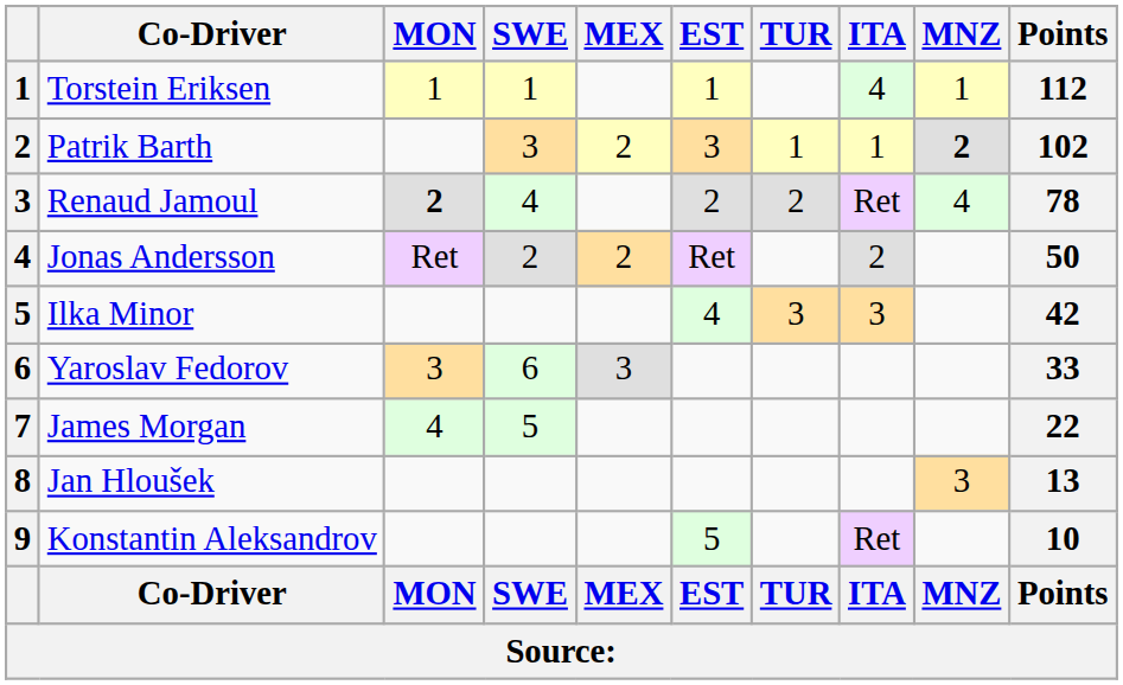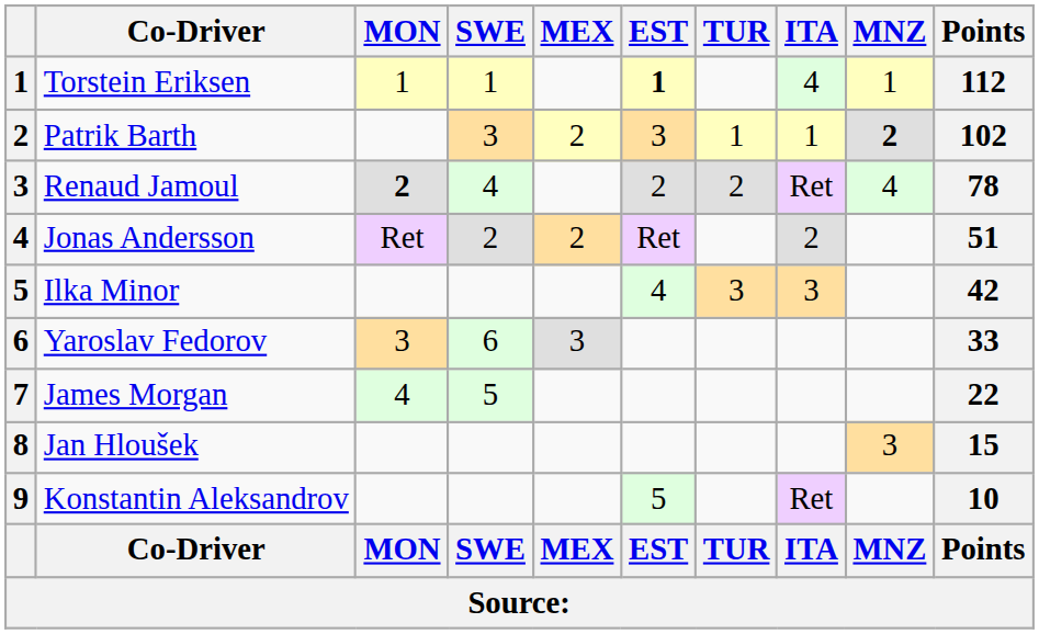Torstein Eriksen | EST: normal -> bold
Jonas Andersson | Points: 50 -> 51
Jan Hloušek | Points: 13 -> 15
